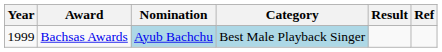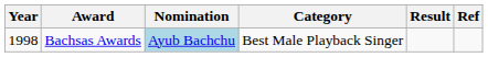Bachsas Awards | Year: 1999 -> 1998
Bachsas Awards | Category: lightblue background -> no background
